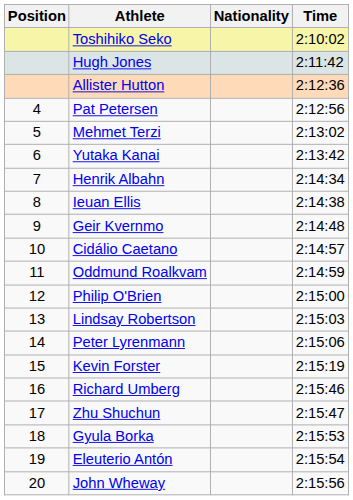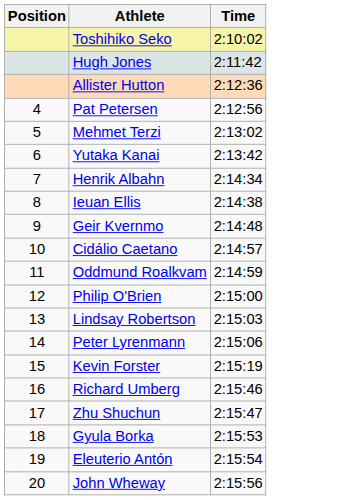- column: Nationality
